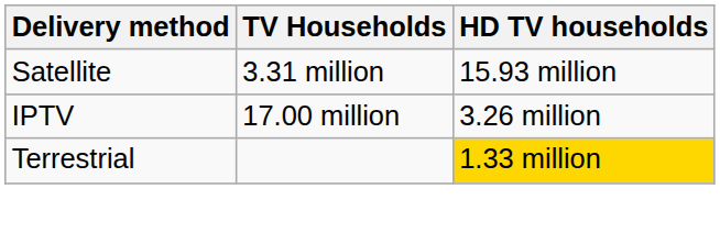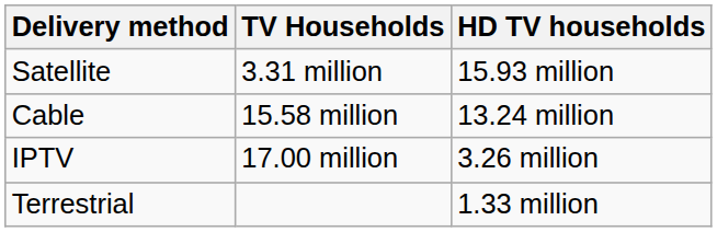+ row: Cable | 15.58 million | 13.24 million
Terrestrial | HD TV households: gold background -> no background
